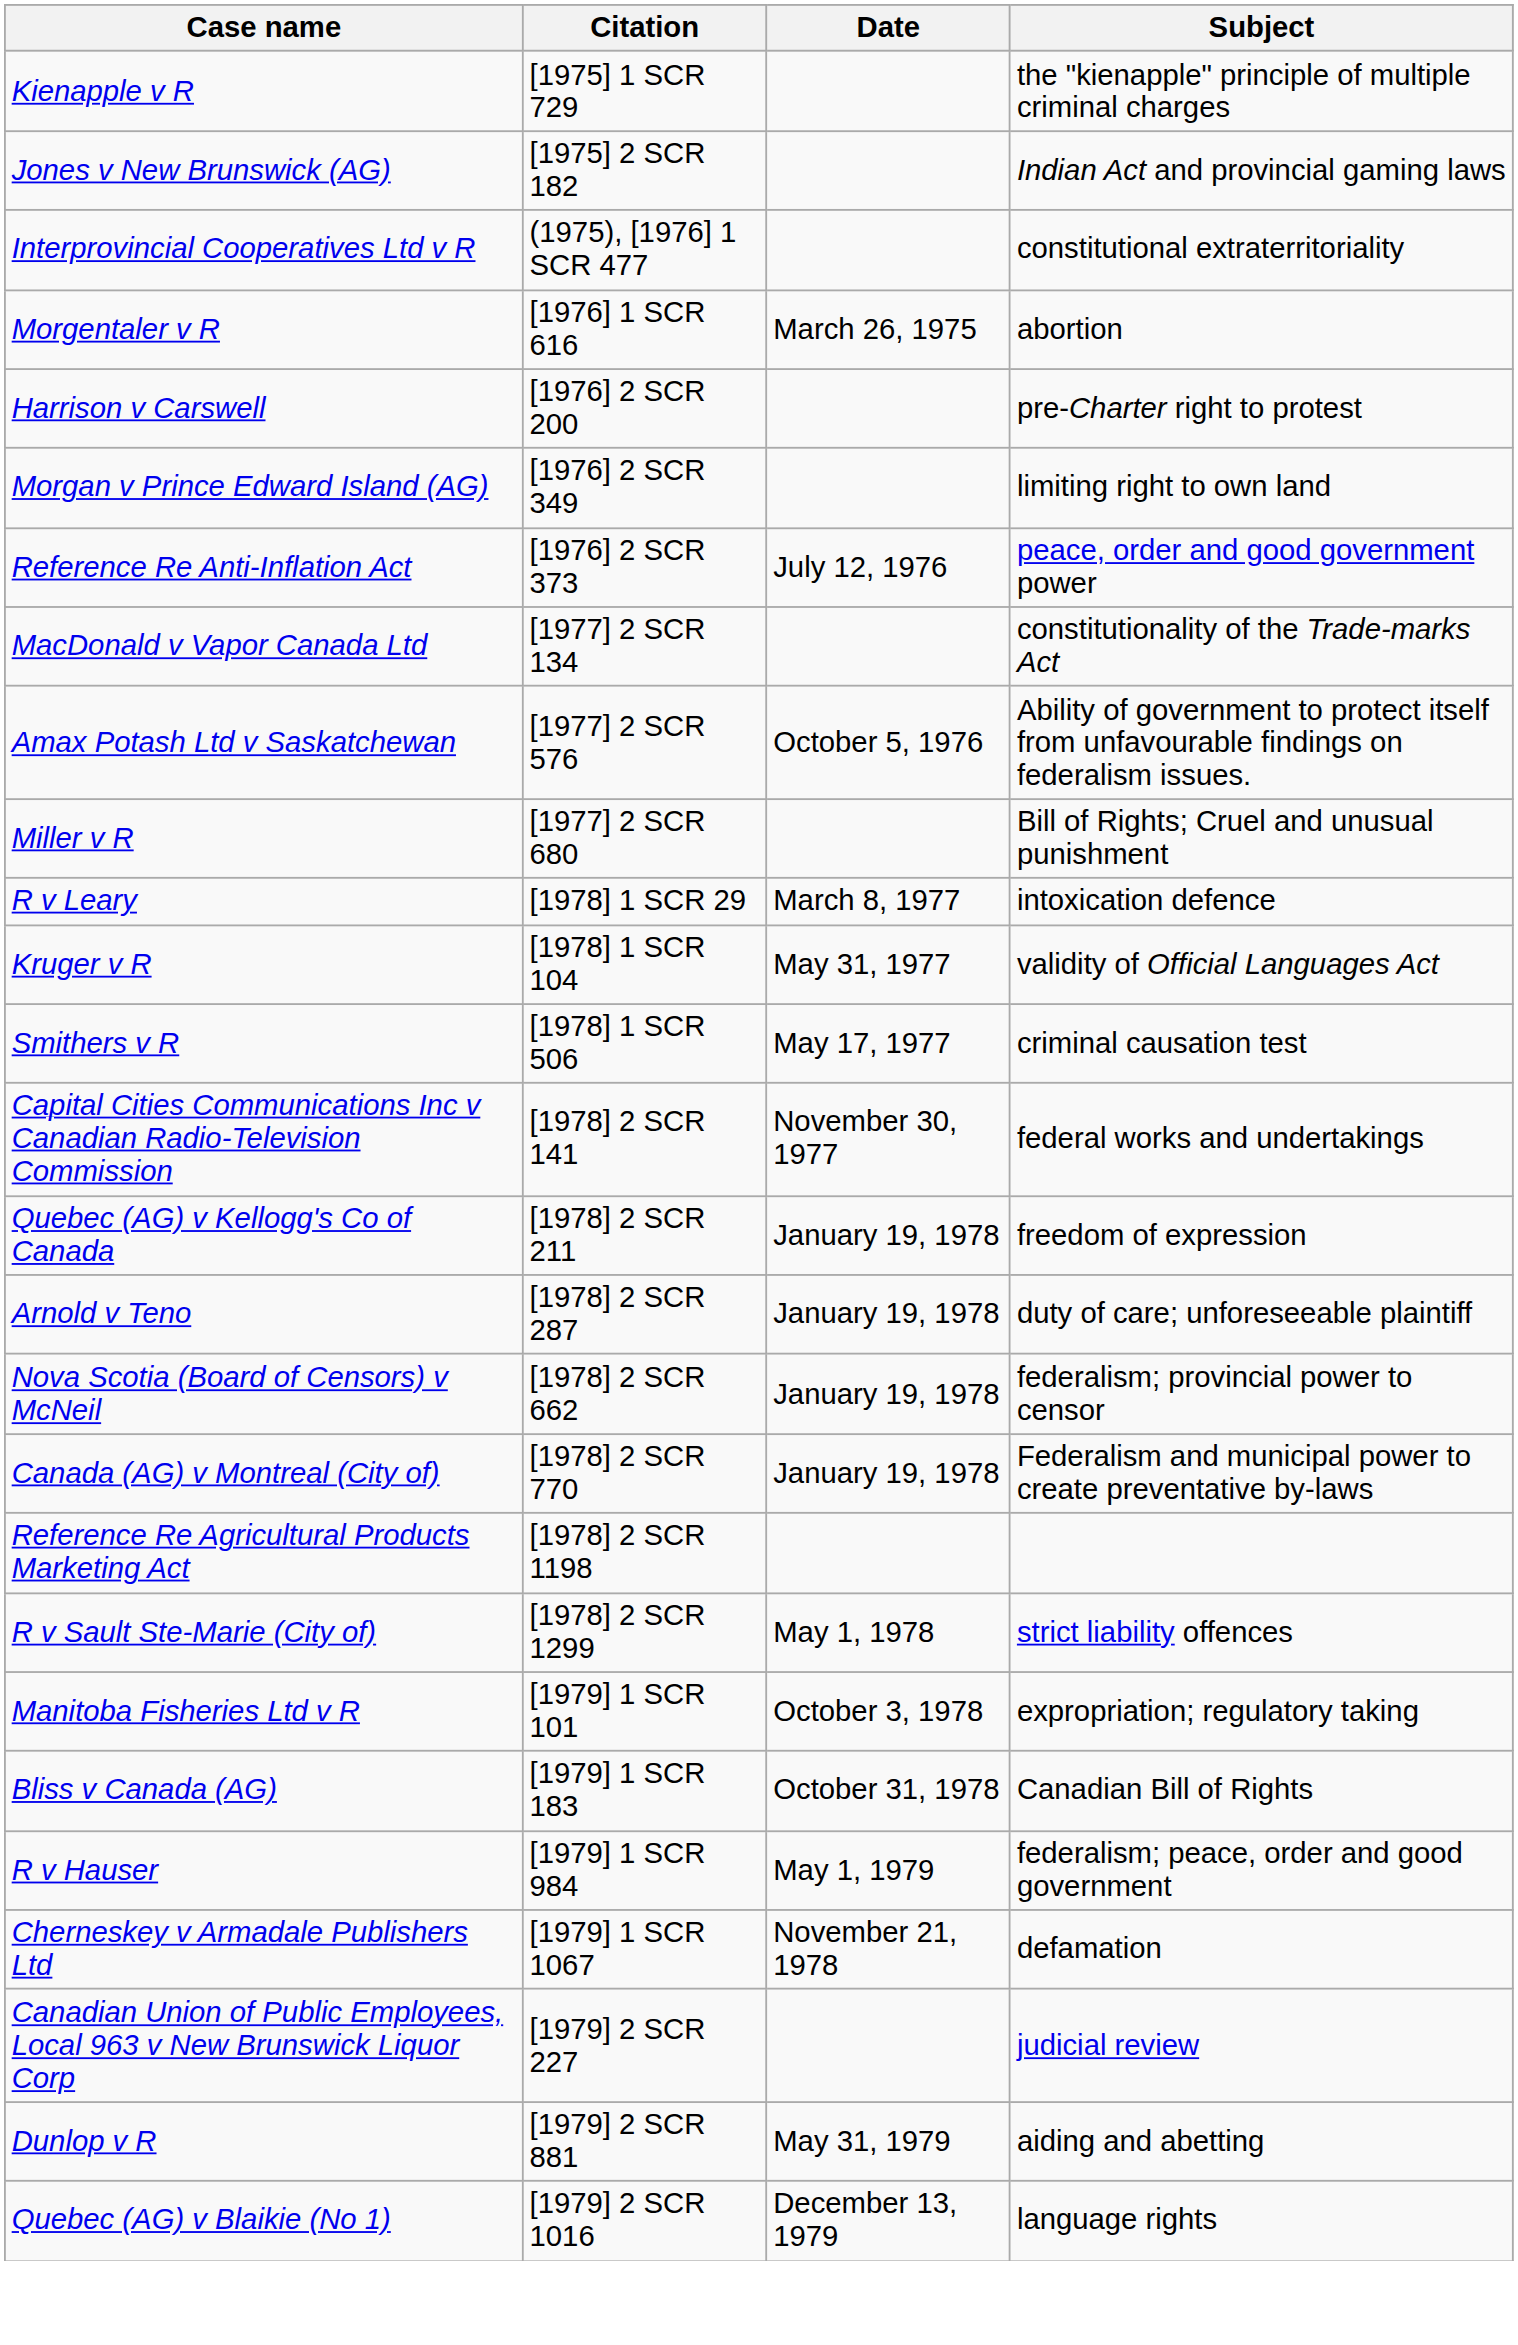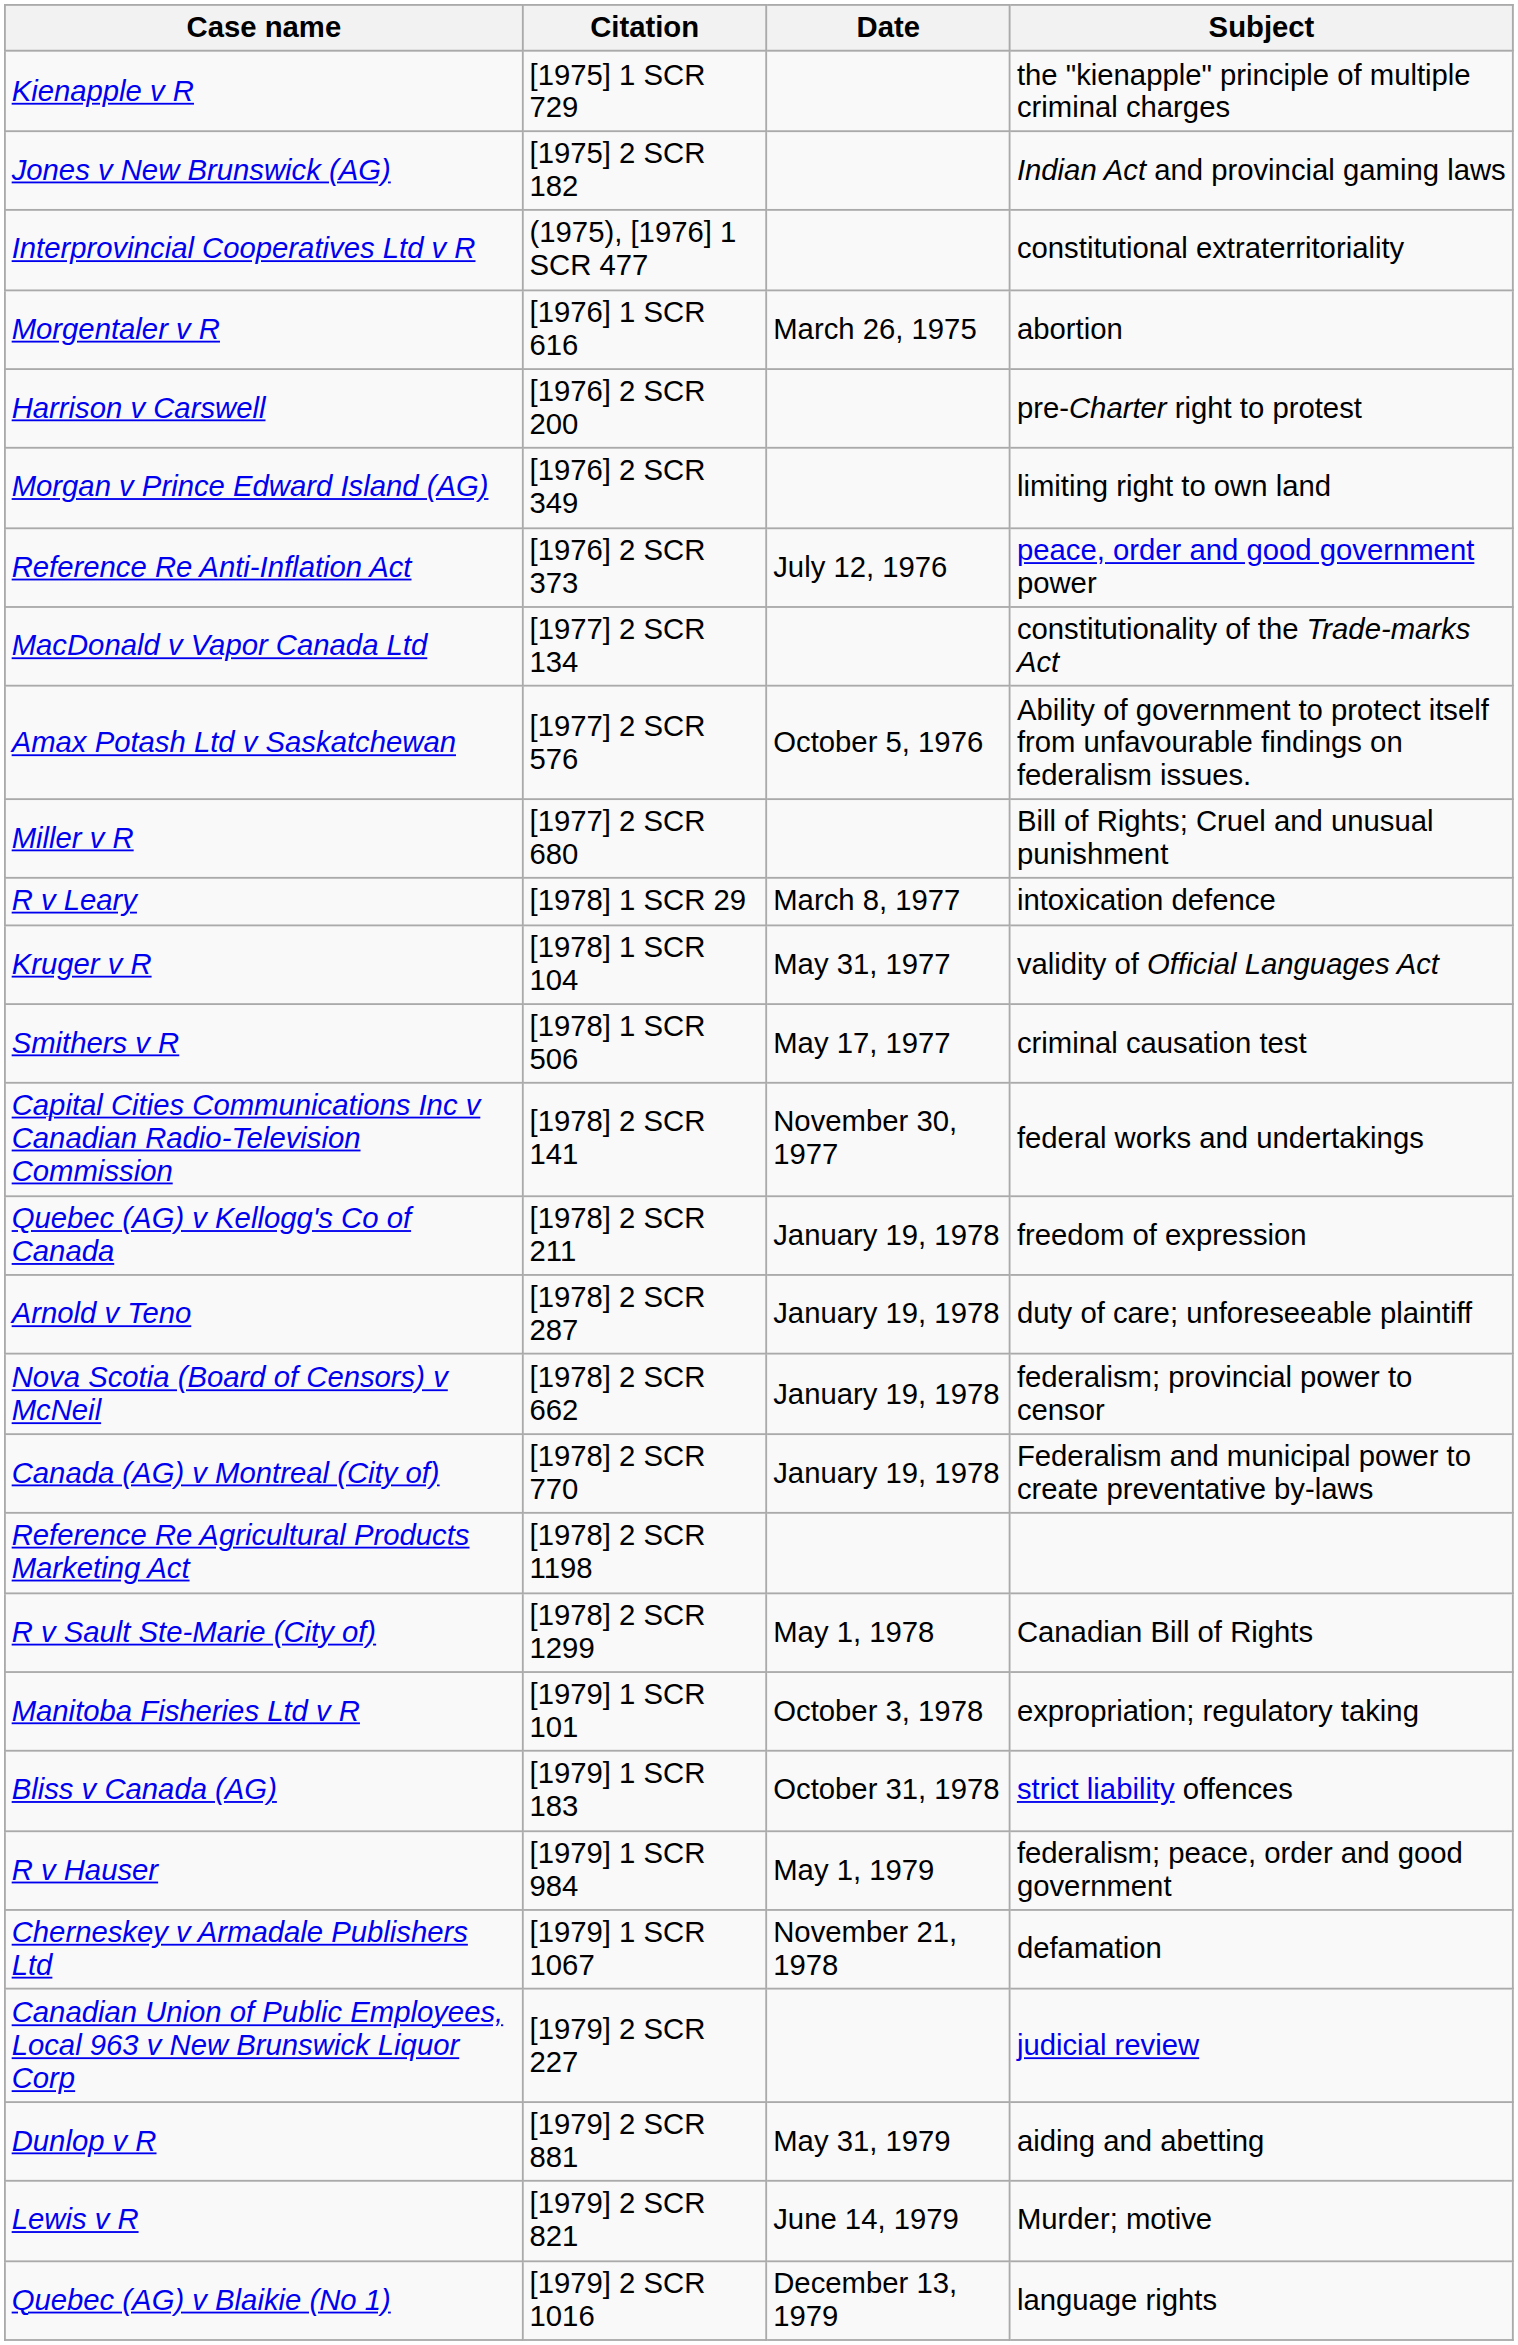R v Sault Ste-Marie (City of) | Subject: strict liability offences -> Canadian Bill of Rights
Bliss v Canada (AG) | Subject: Canadian Bill of Rights -> strict liability offences
+ row: Lewis v R | [1979] 2 SCR 821 | June 14, 1979 | Murder; motive
